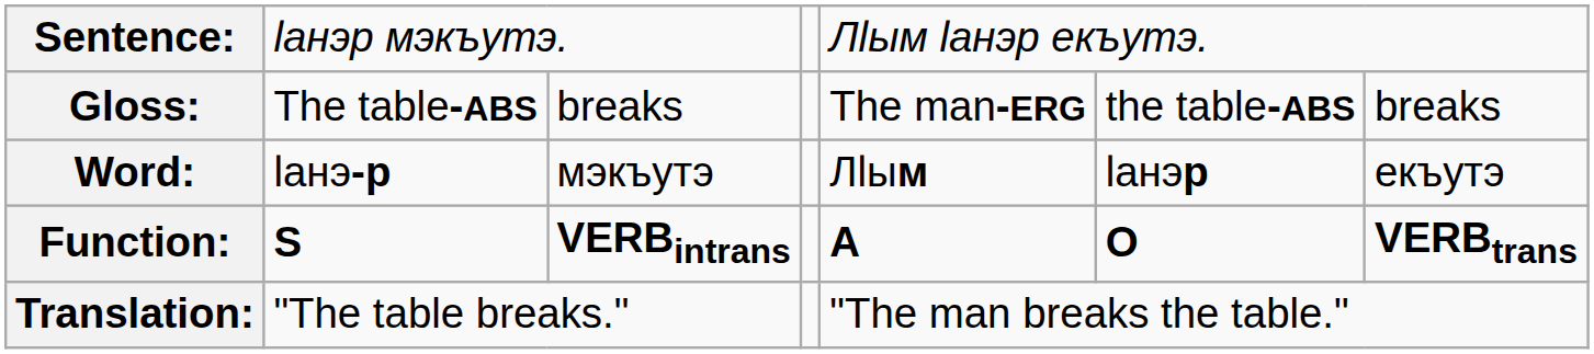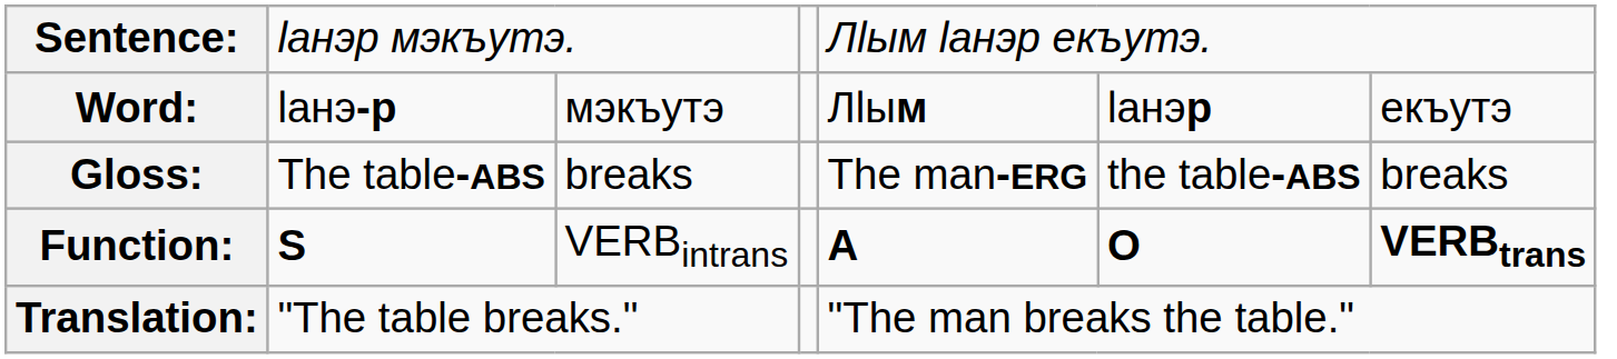rows swapped: Word: <-> Gloss:
Function: | column 3: bold -> normal
